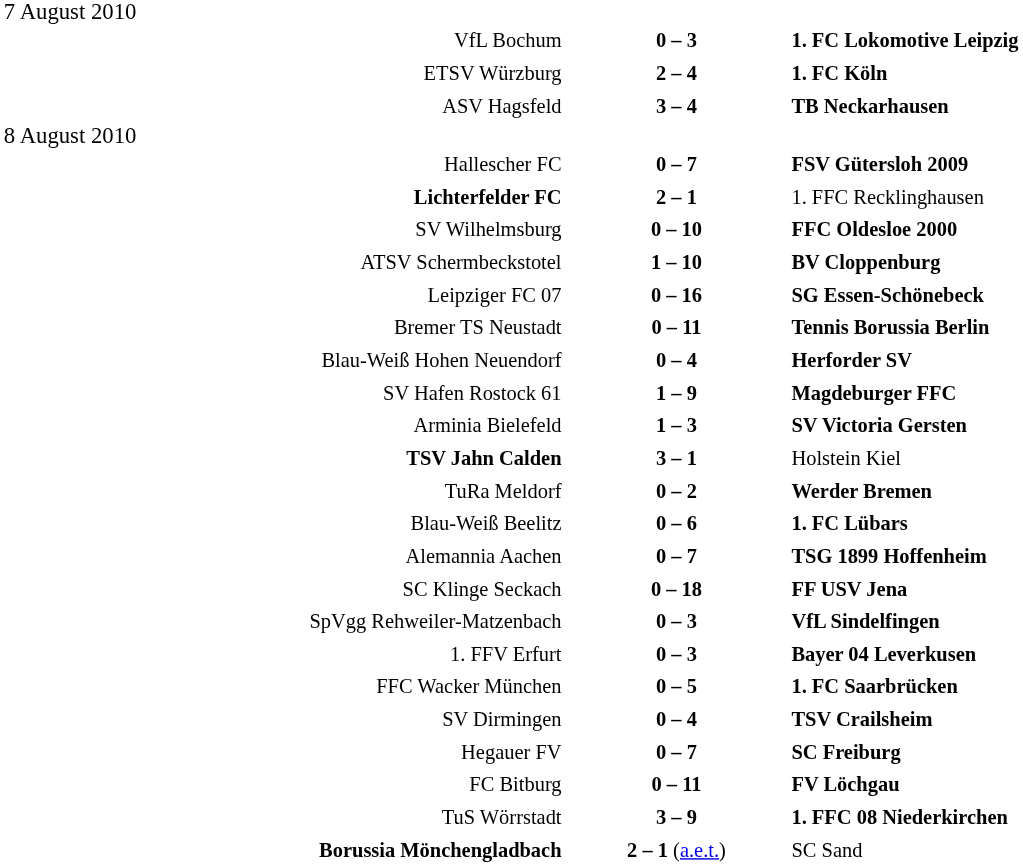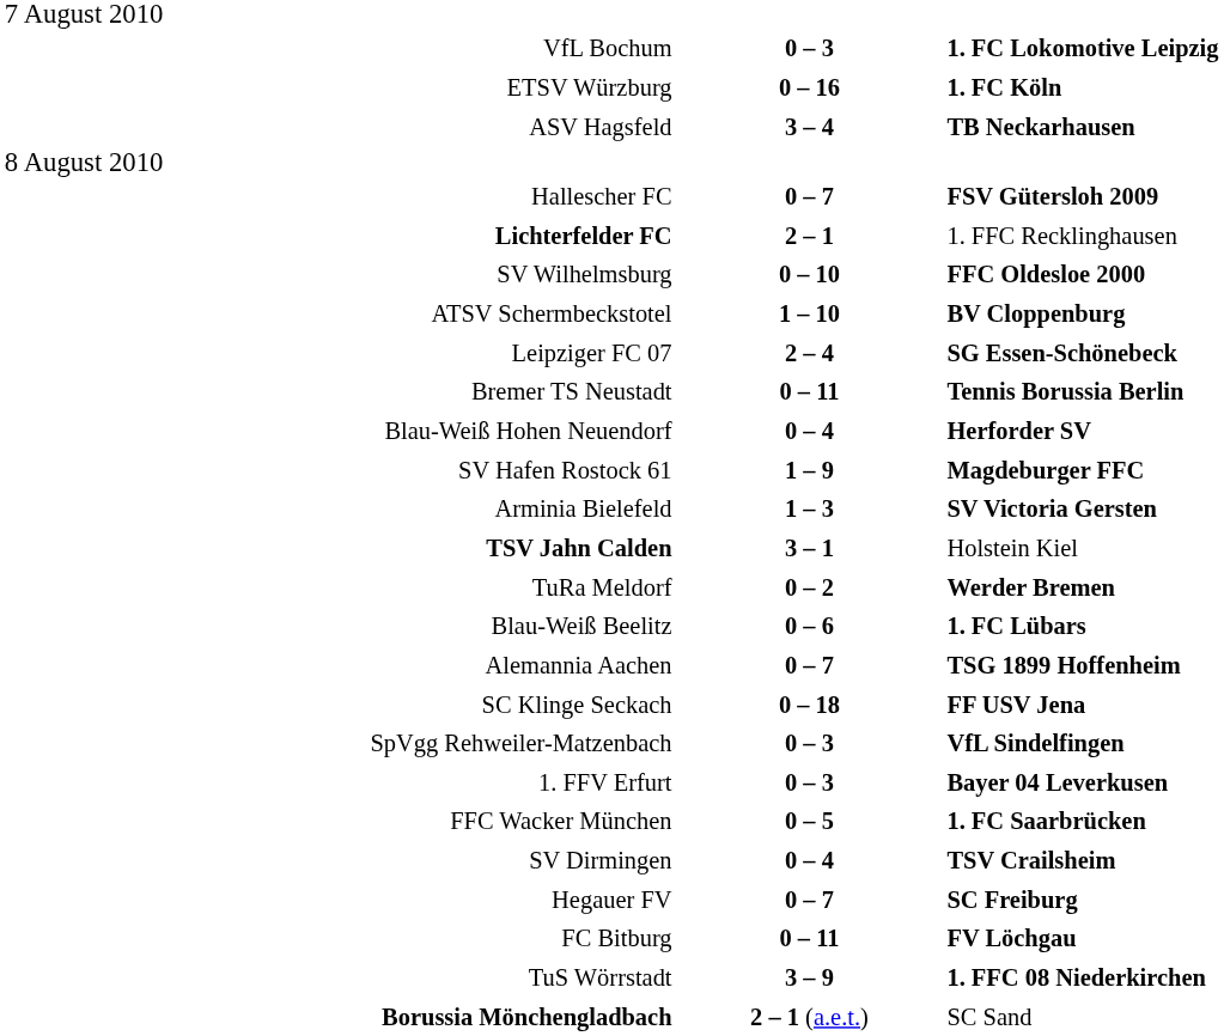ETSV Würzburg | column 2: 2 – 4 -> 0 – 16
Leipziger FC 07 | column 2: 0 – 16 -> 2 – 4
